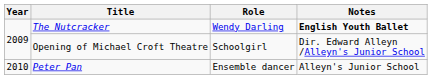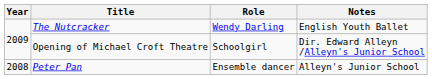The Nutcracker | Notes: bold -> normal
Peter Pan | Year: 2010 -> 2008
